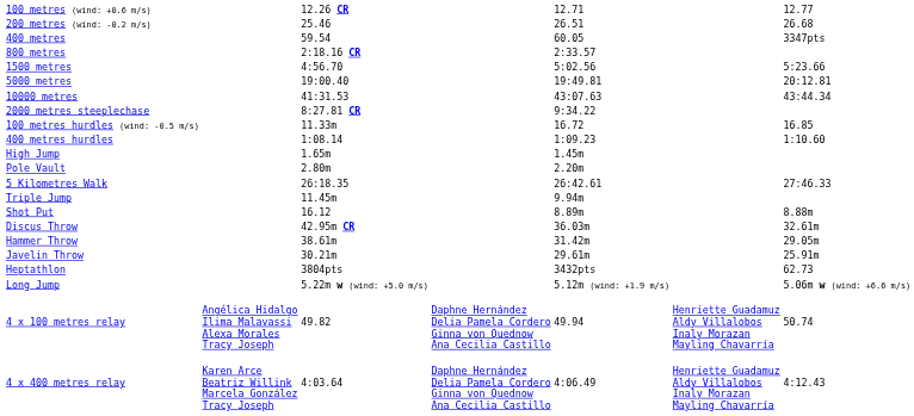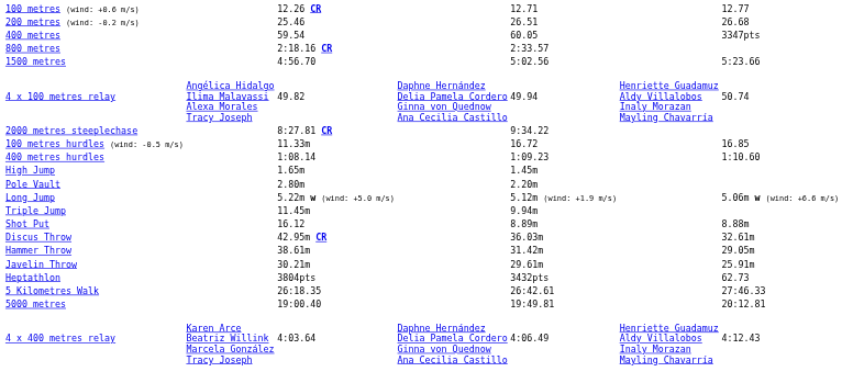rows swapped: 5000 metres <-> 4 x 100 metres relay
- row: 10000 metres | 41:31.53 | 43:07.63 | 43:44.34
rows swapped: Long Jump <-> 5 Kilometres Walk
